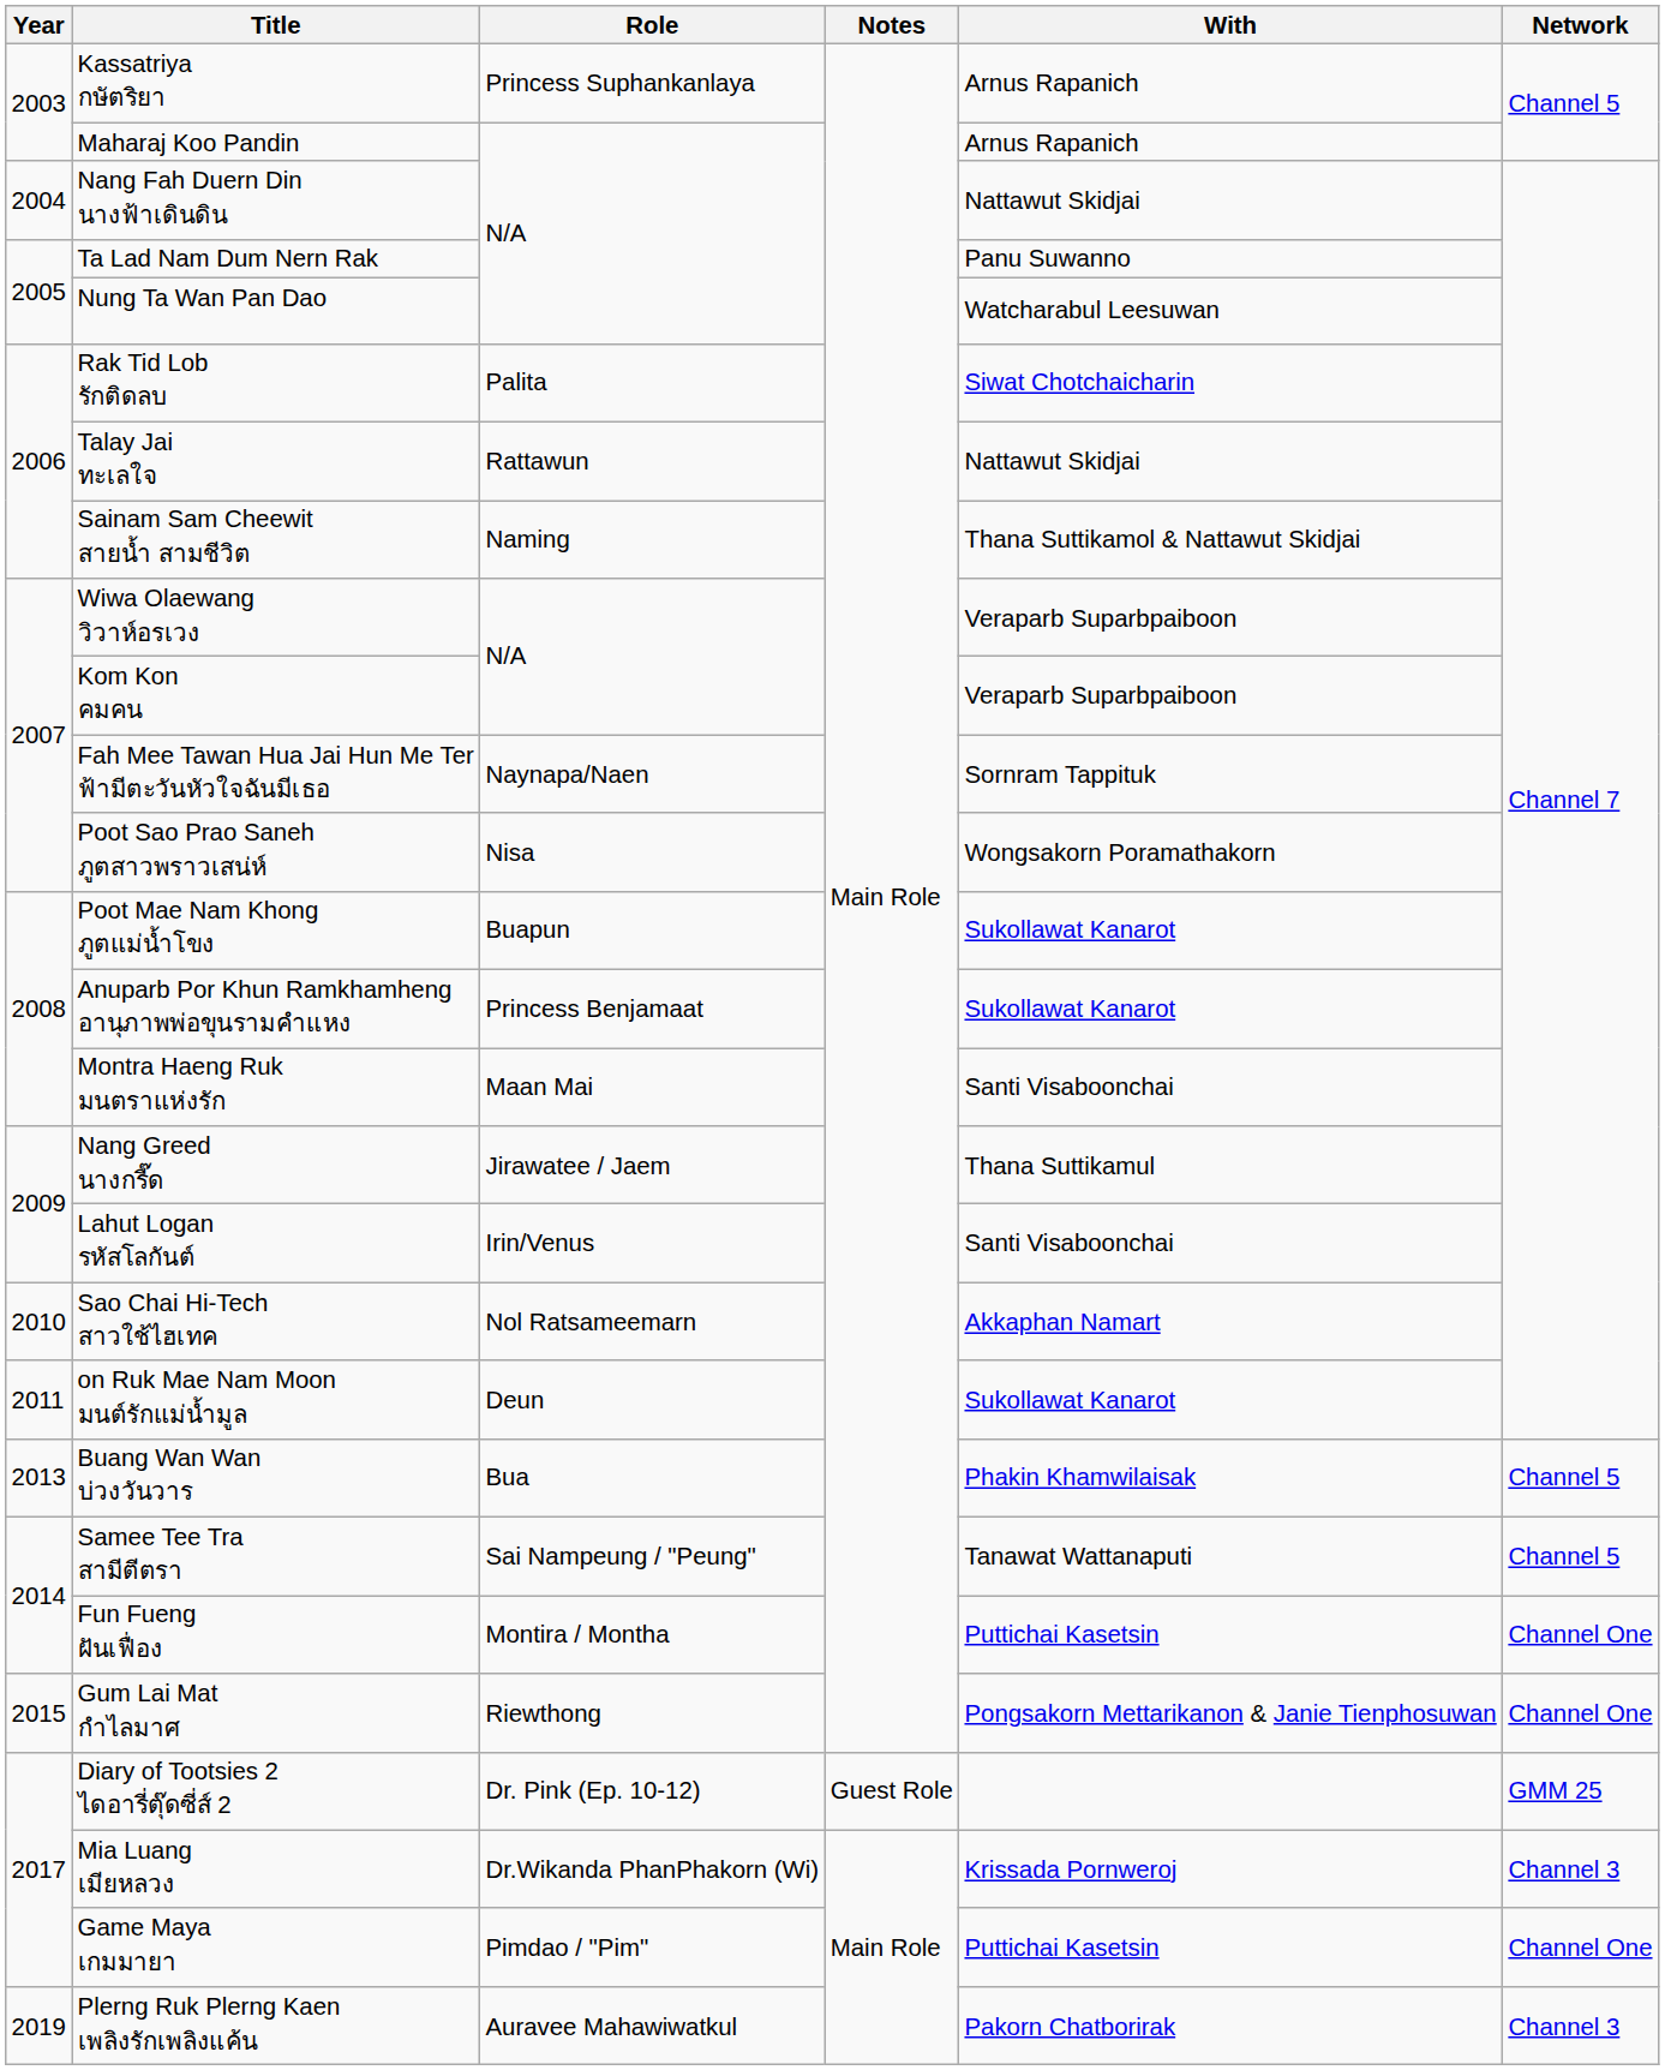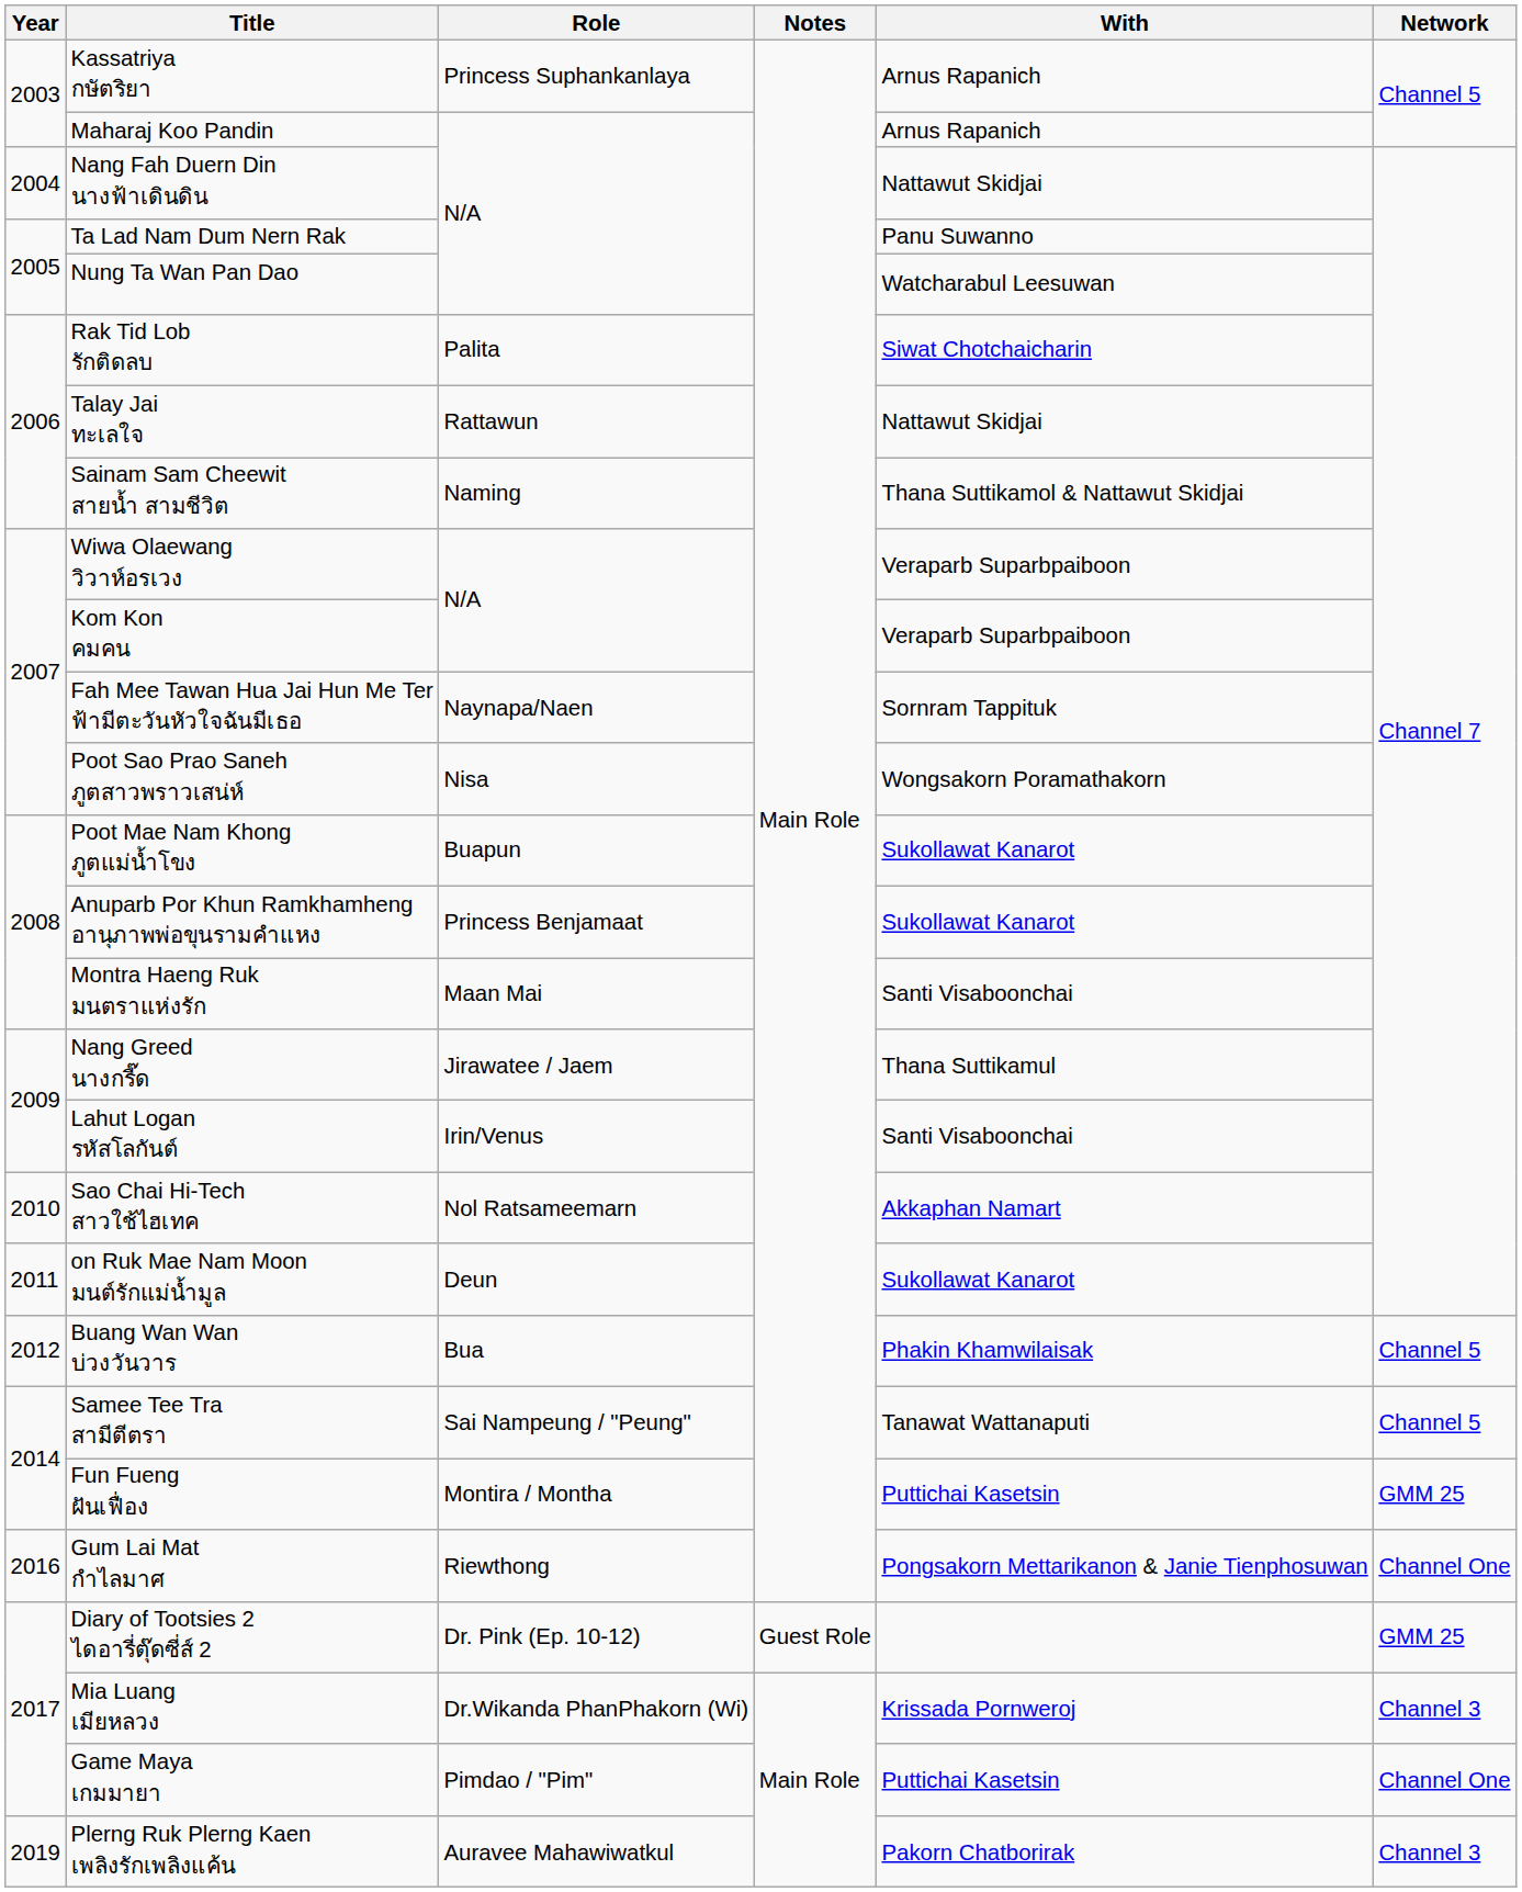Buang Wan Wan บ่วงวันวาร | Year: 2013 -> 2012
Fun Fueng ฝันเฟื่อง | Network: Channel One -> GMM 25
Gum Lai Mat กำไลมาศ | Year: 2015 -> 2016
